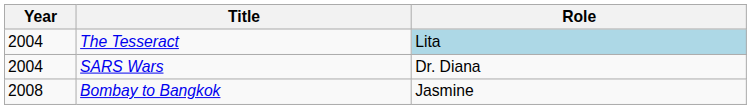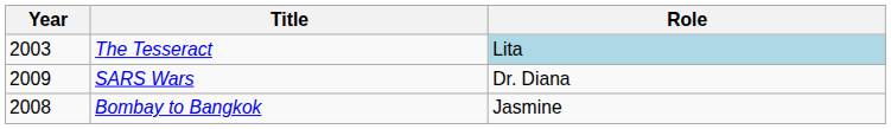The Tesseract | Year: 2004 -> 2003
SARS Wars | Year: 2004 -> 2009
